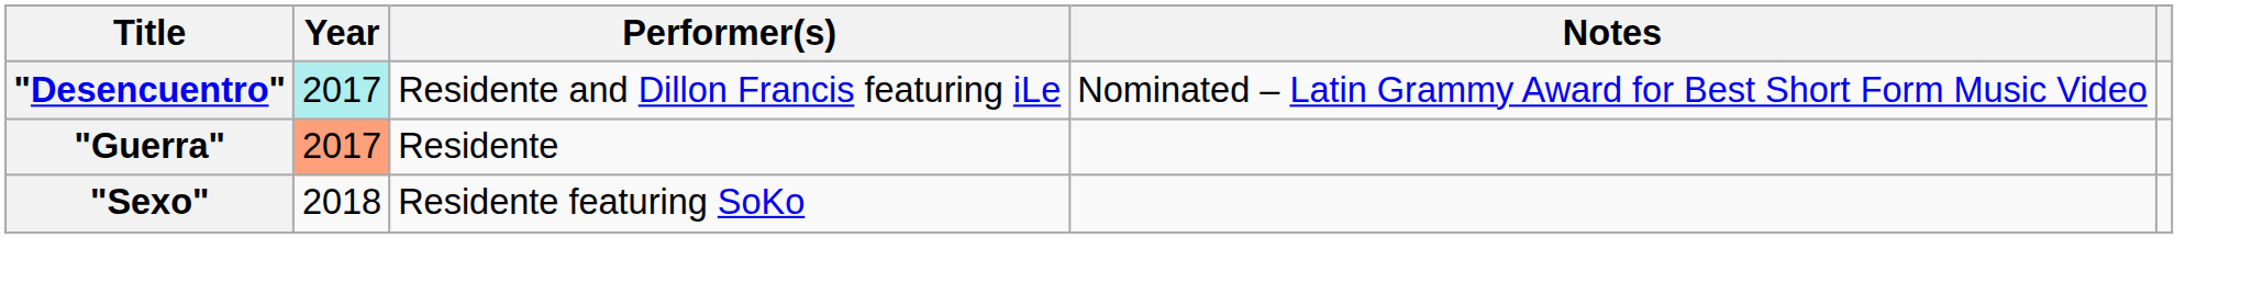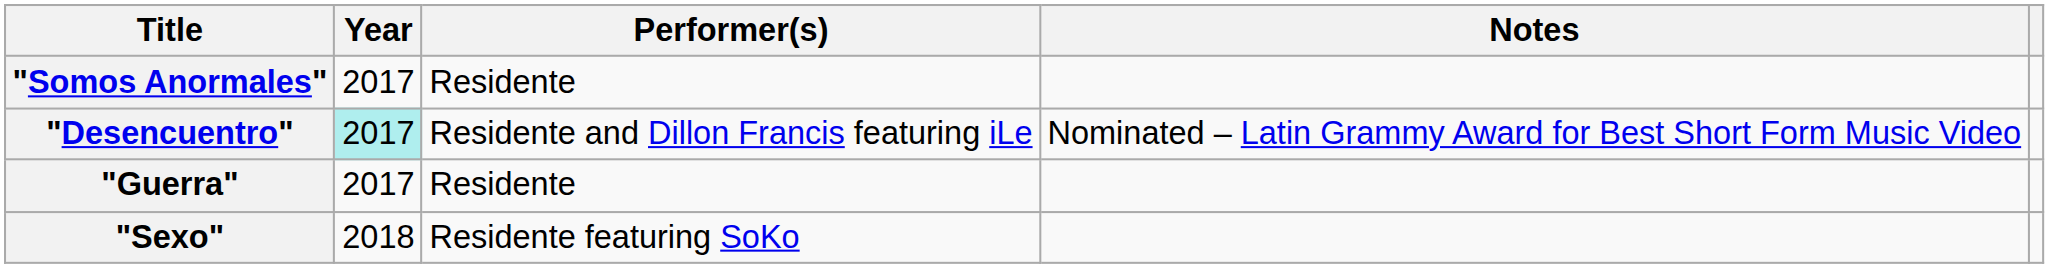+ row: "Somos Anormales" | 2017 | Residente
"Guerra" | Year: lightsalmon background -> no background
